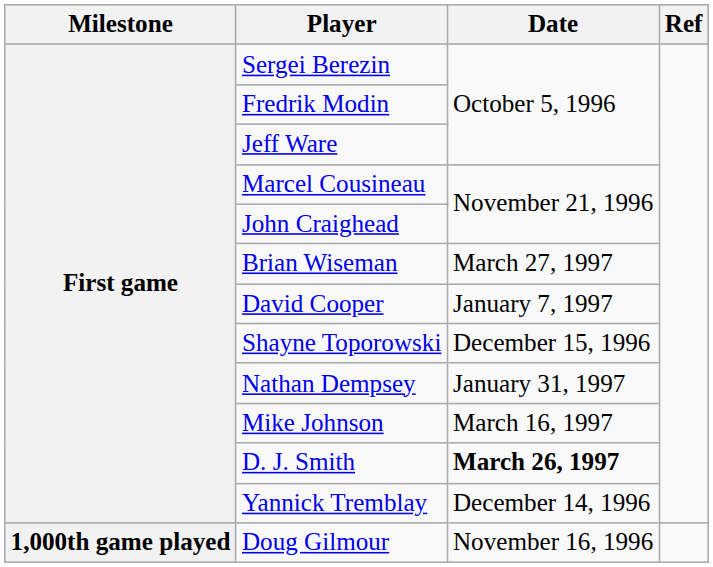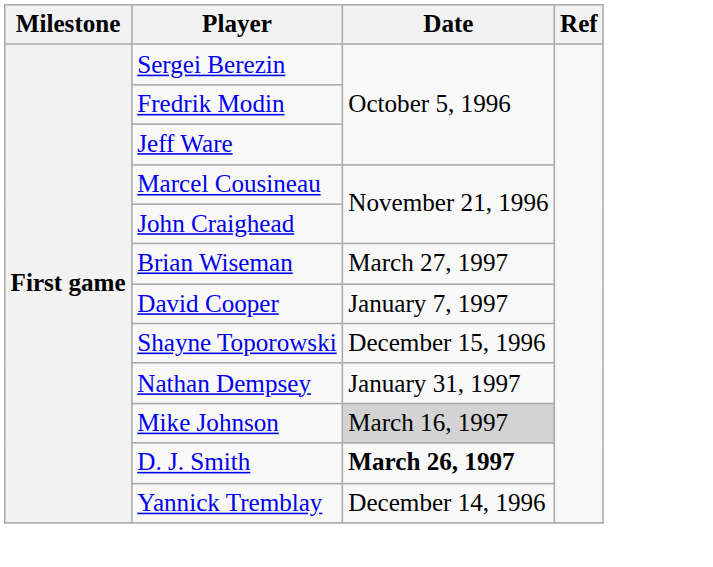Mike Johnson | Date: no background -> lightgrey background
- row: 1,000th game played | Doug Gilmour | November 16, 1996
